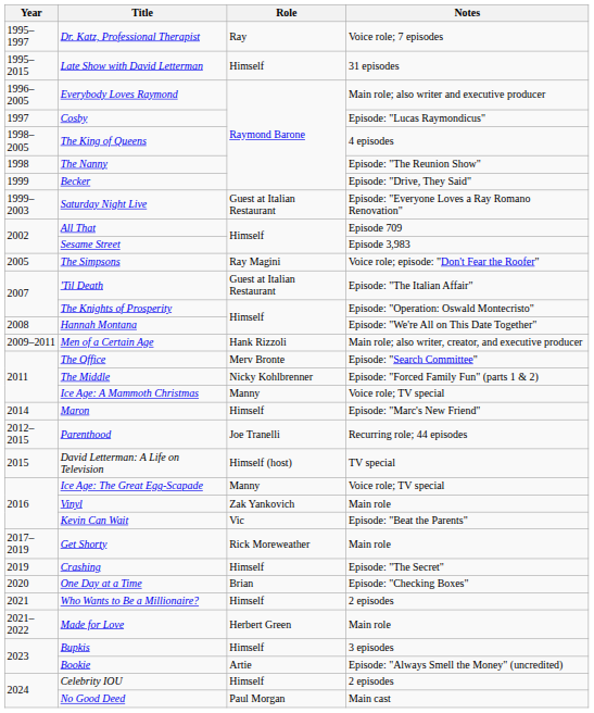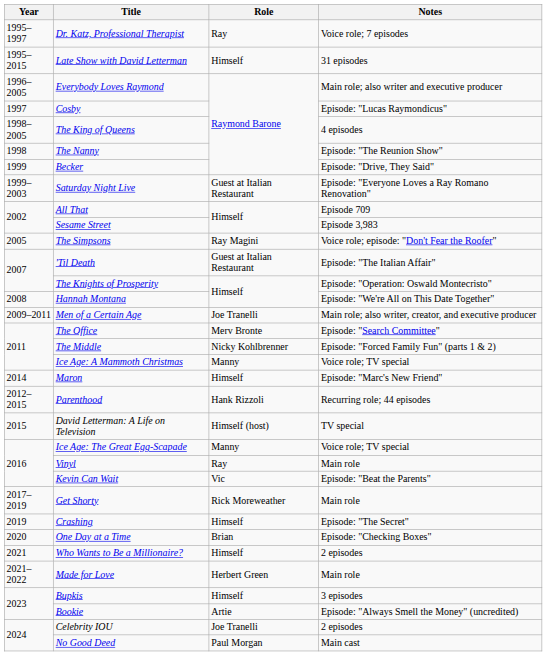Men of a Certain Age | Role: Hank Rizzoli -> Joe Tranelli
Parenthood | Role: Joe Tranelli -> Hank Rizzoli
Vinyl | Role: Zak Yankovich -> Ray
Celebrity IOU | Role: Himself -> Joe Tranelli
